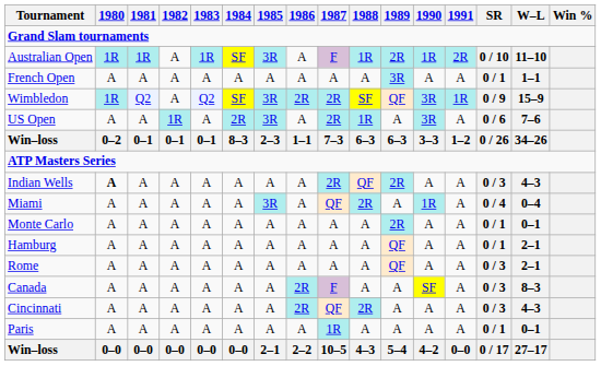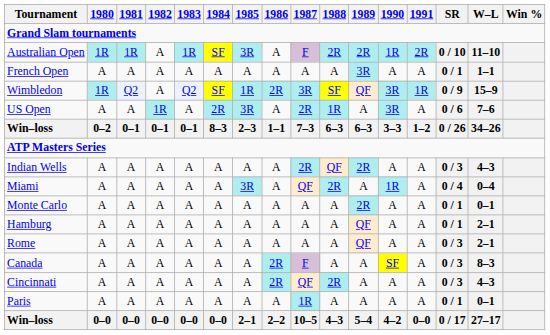Australian Open | 1988: 1R -> 2R
Wimbledon | 1985: 3R -> 1R
Wimbledon | 1987: 2R -> 3R
Indian Wells | 1980: bold -> normal
